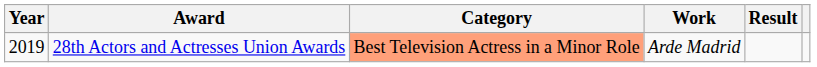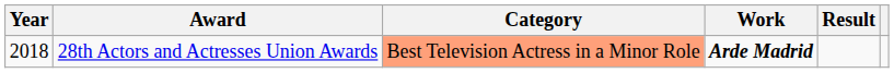28th Actors and Actresses Union Awards | Year: 2019 -> 2018
28th Actors and Actresses Union Awards | Work: normal -> bold
